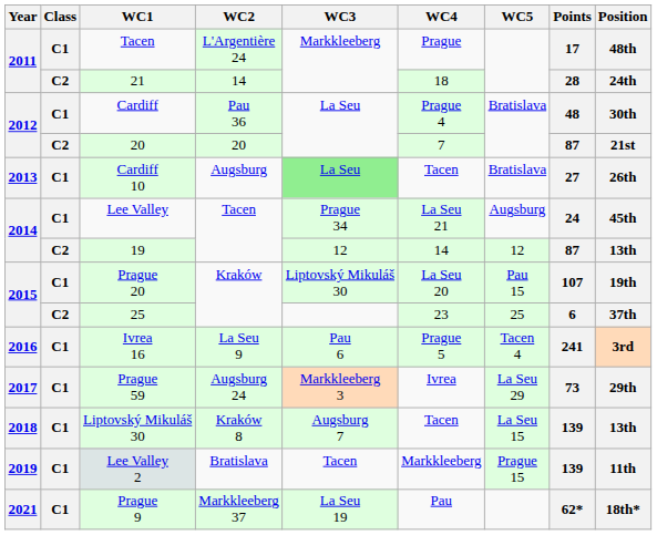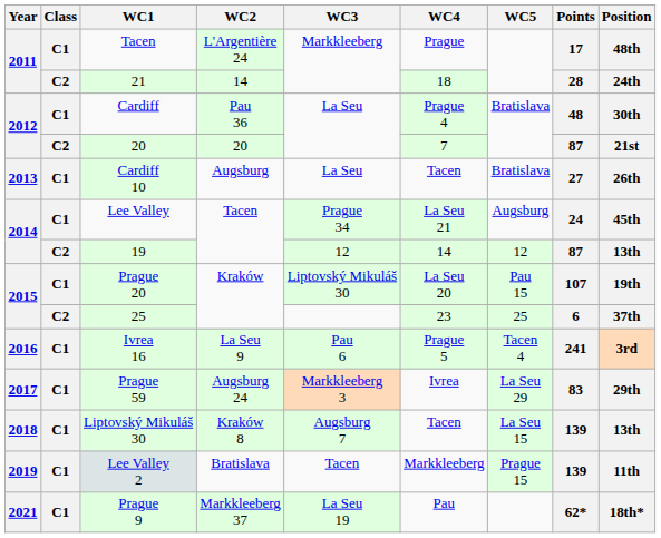Cardiff 10 | WC3: lightgreen background -> no background
Prague 59 | Points: 73 -> 83
